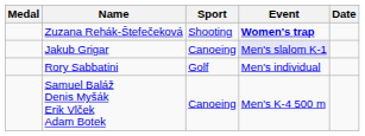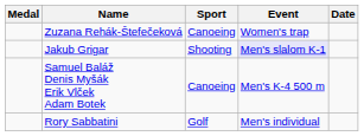Zuzana Rehák-Štefečeková | Sport: Shooting -> Canoeing
Zuzana Rehák-Štefečeková | Event: bold -> normal
Jakub Grigar | Sport: Canoeing -> Shooting
rows swapped: Rory Sabbatini <-> Samuel Baláž Denis Myšák Erik Vlček Adam Botek
